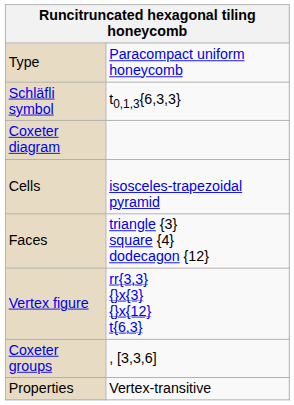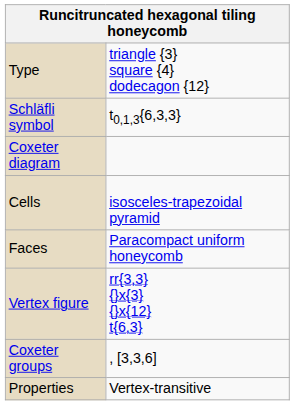Type | column 2: Paracompact uniform honeycomb -> triangle {3} square {4} dodecagon {12}
Faces | column 2: triangle {3} square {4} dodecagon {12} -> Paracompact uniform honeycomb
